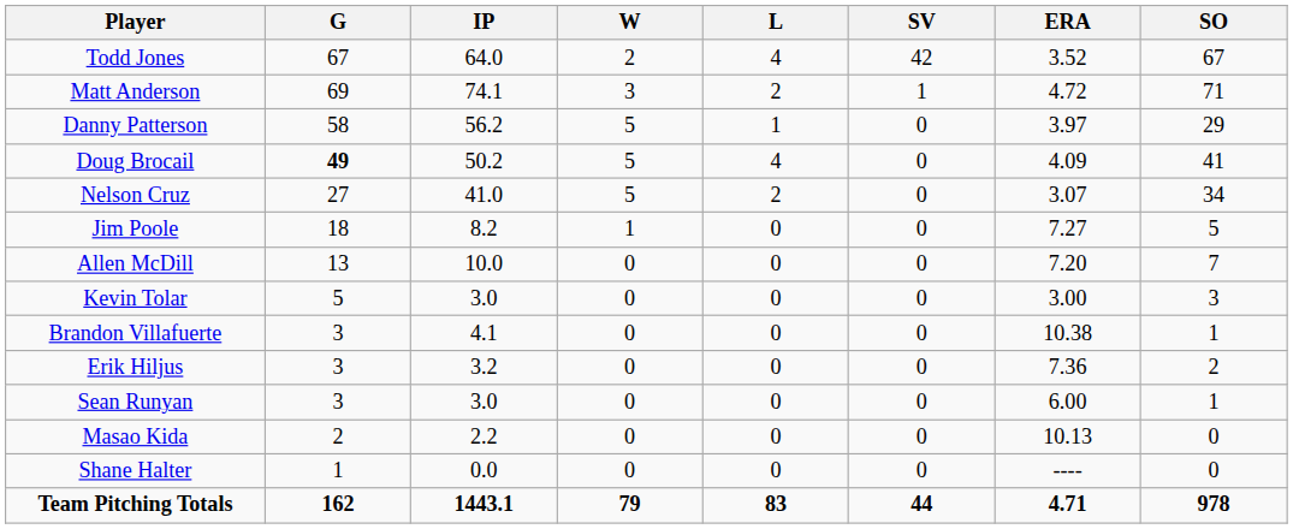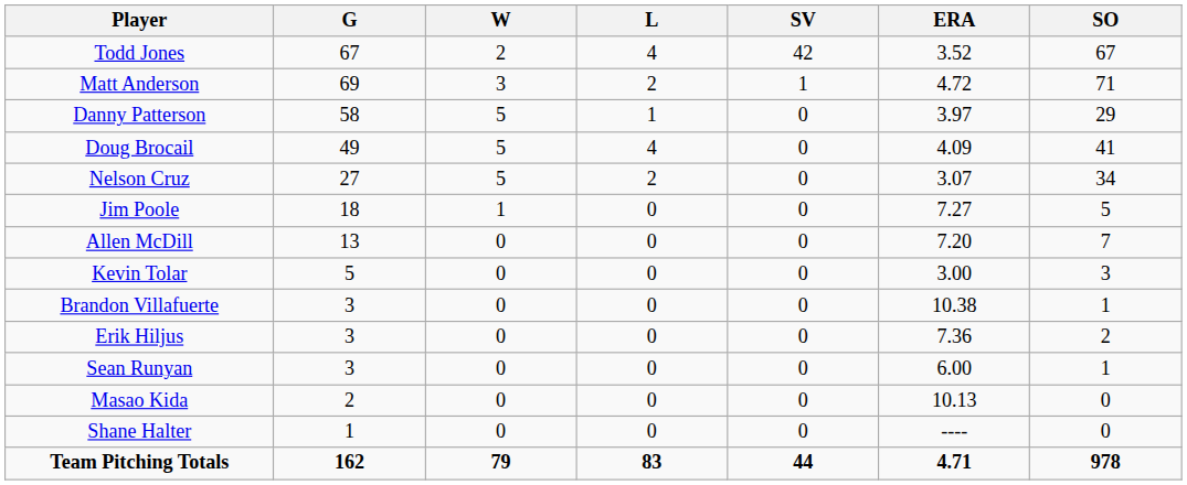- column: IP | 64.0 | 74.1 | 56.2 | 50.2 | 41.0 | 8.2 | 10.0 | 3.0 | 4.1 | 3.2 | 3.0 | 2.2 | 0.0 | 1443.1
Doug Brocail | G: bold -> normal
